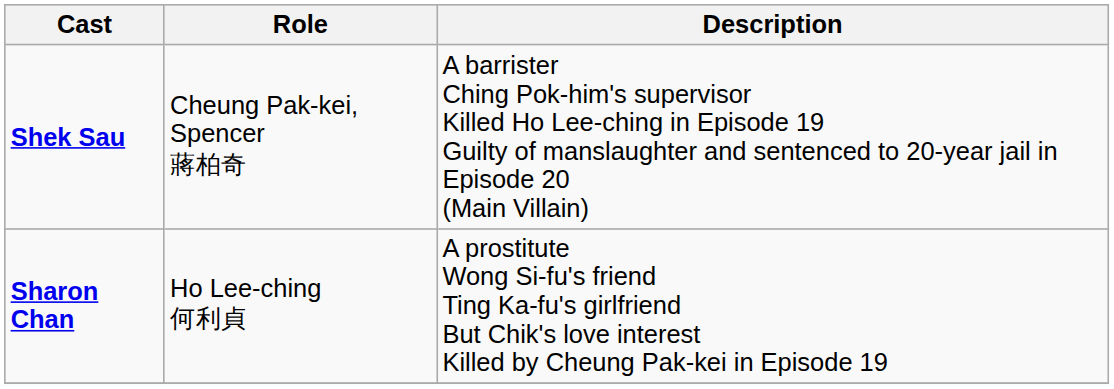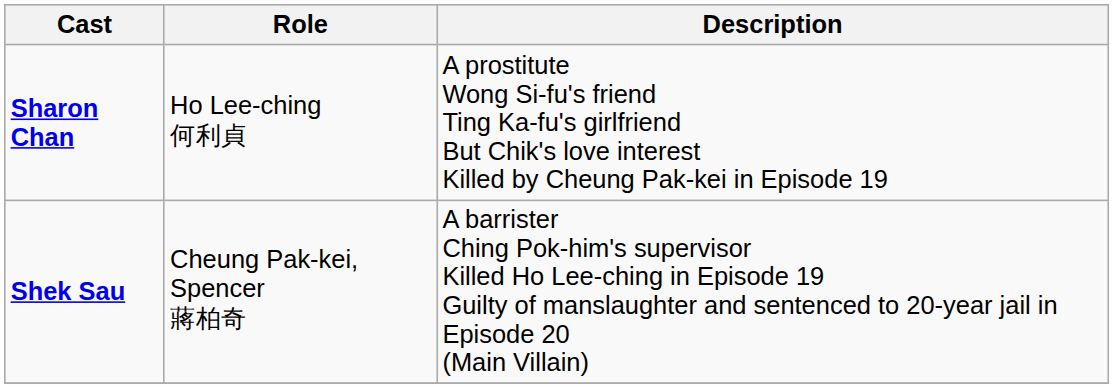rows swapped: Shek Sau <-> Sharon Chan
